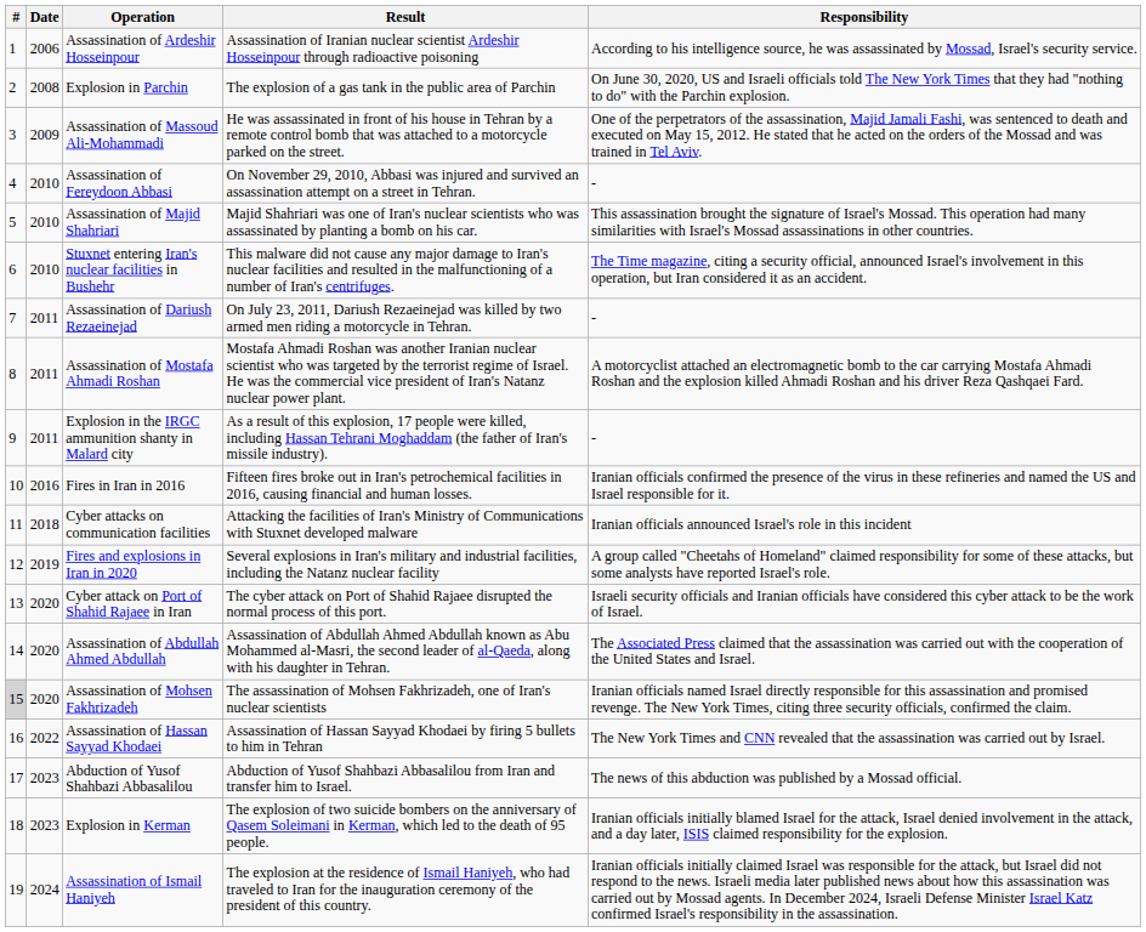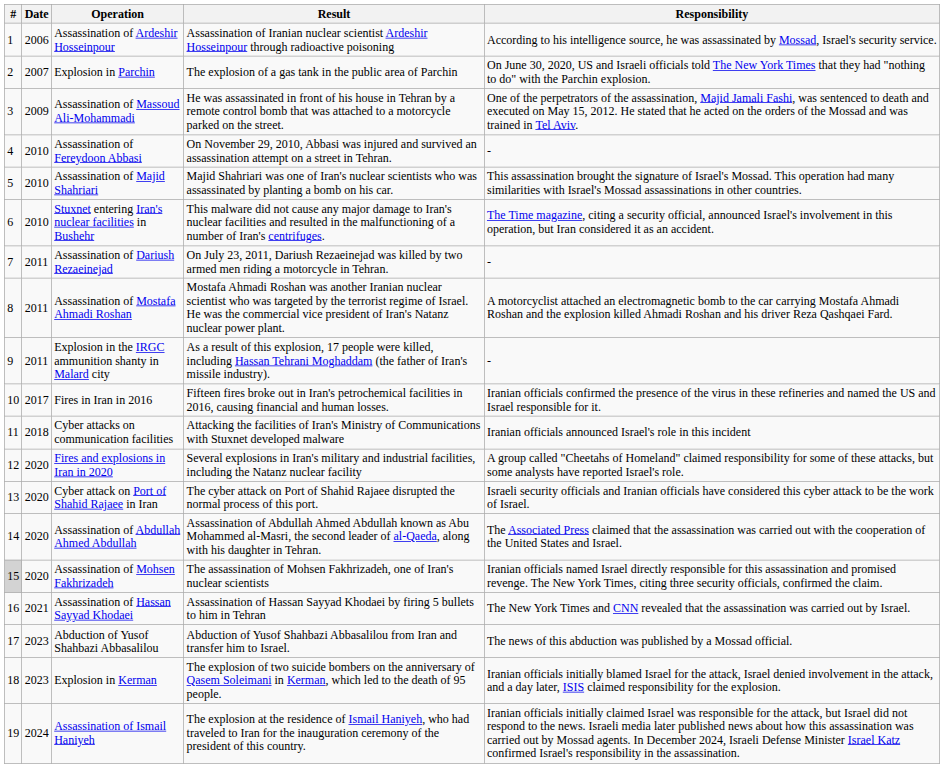Explosion in Parchin | Date: 2008 -> 2007
Fires in Iran in 2016 | Date: 2016 -> 2017
Fires and explosions in Iran in 2020 | Date: 2019 -> 2020
Assassination of Hassan Sayyad Khodaei | Date: 2022 -> 2021
